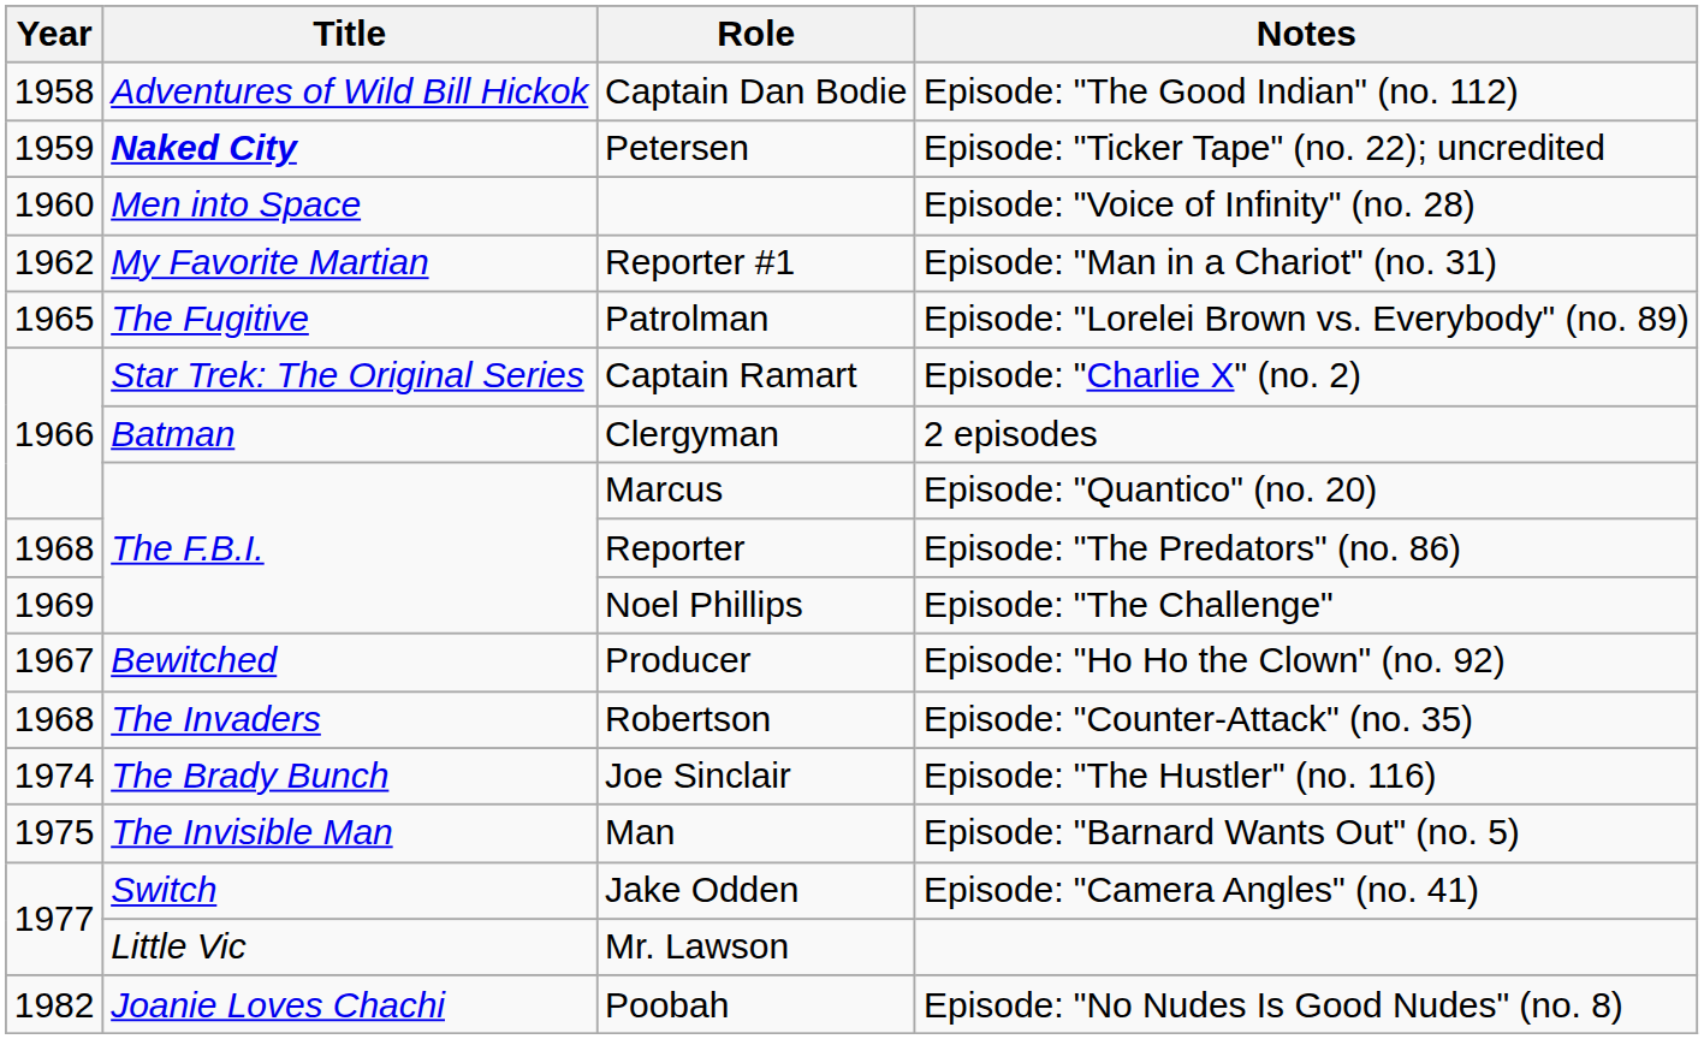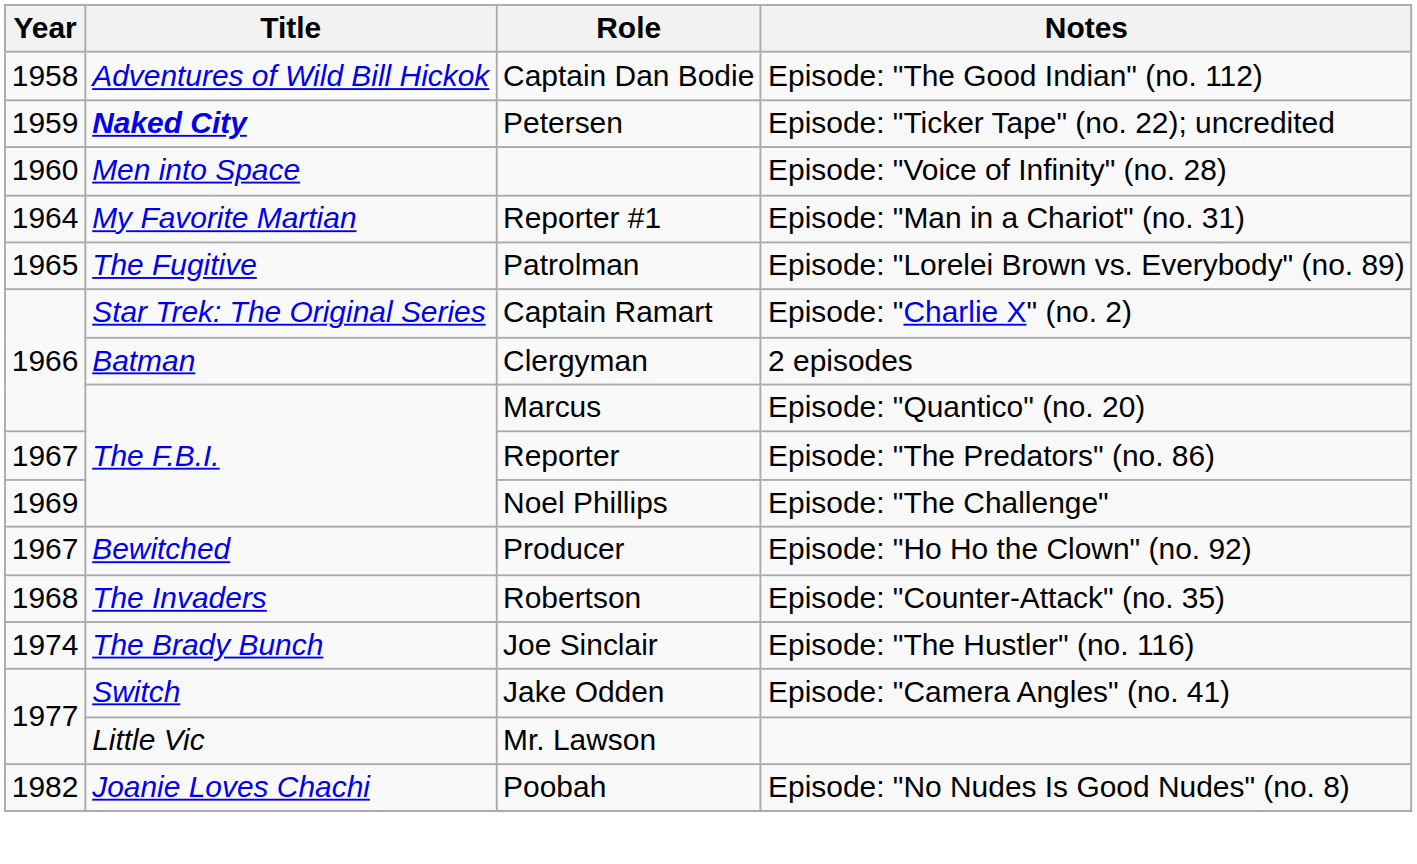Reporter #1 | Year: 1962 -> 1964
Reporter | Year: 1968 -> 1967
- row: 1975 | The Invisible Man | Man | Episode: "Barnard Wants Out" (no. 5)
